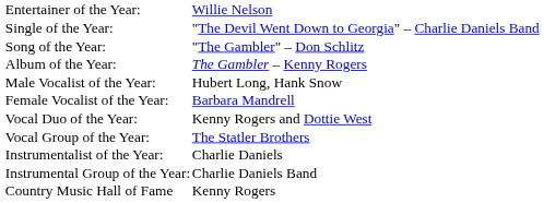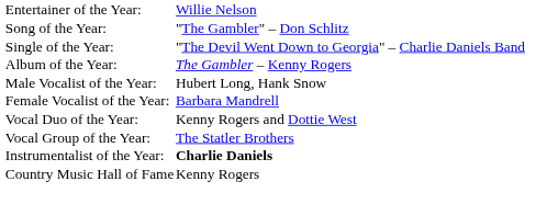rows swapped: Song of the Year: <-> Single of the Year:
Instrumentalist of the Year: | column 2: normal -> bold
- row: Instrumental Group of the Year: | Charlie Daniels Band
